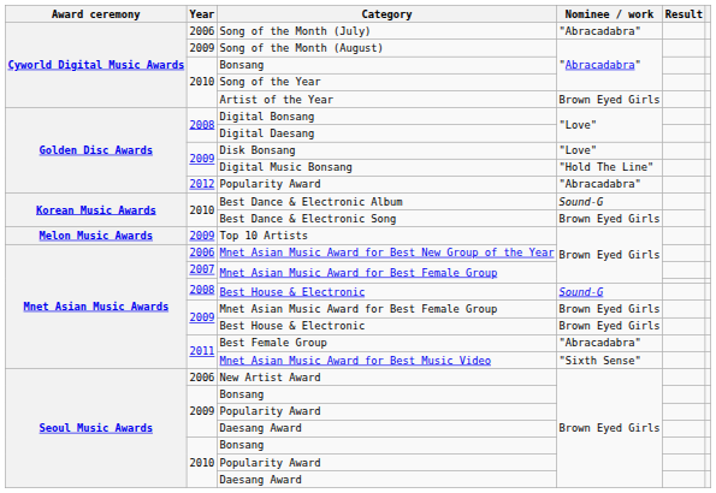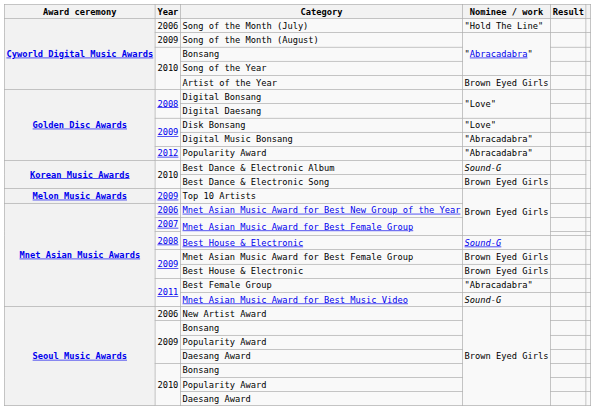Song of the Month (July) | Nominee / work: "Abracadabra" -> "Hold The Line"
Digital Music Bonsang | Nominee / work: "Hold The Line" -> "Abracadabra"
Mnet Asian Music Award for Best Music Video | Nominee / work: "Sixth Sense" -> Sound-G
